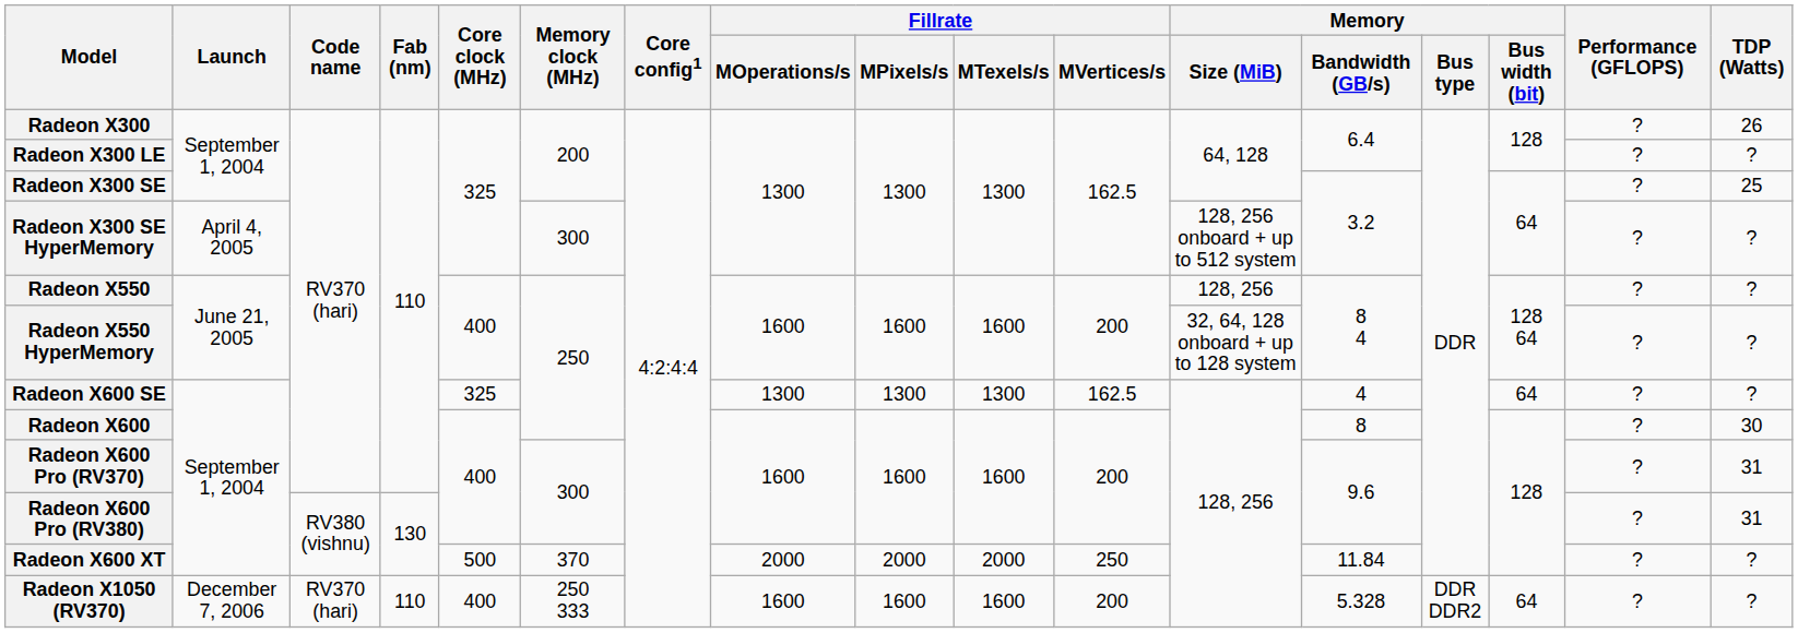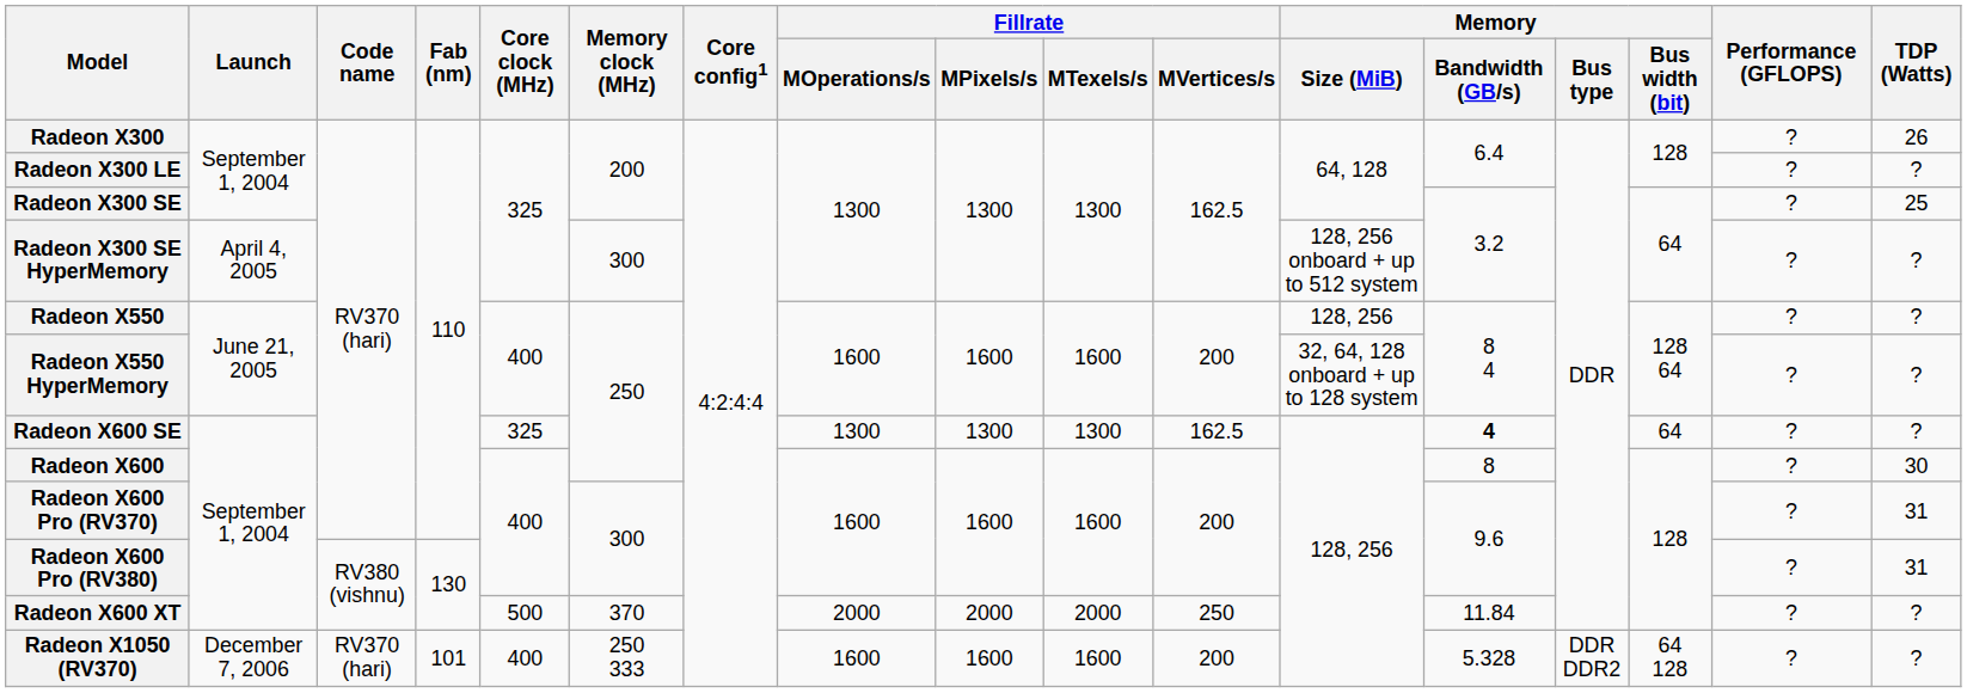Radeon X600 SE | Memory / Bandwidth (GB/s): normal -> bold
Radeon X1050 (RV370) | Fab (nm): 110 -> 101
Radeon X1050 (RV370) | Memory / Bus width (bit): 64 -> 64 128
